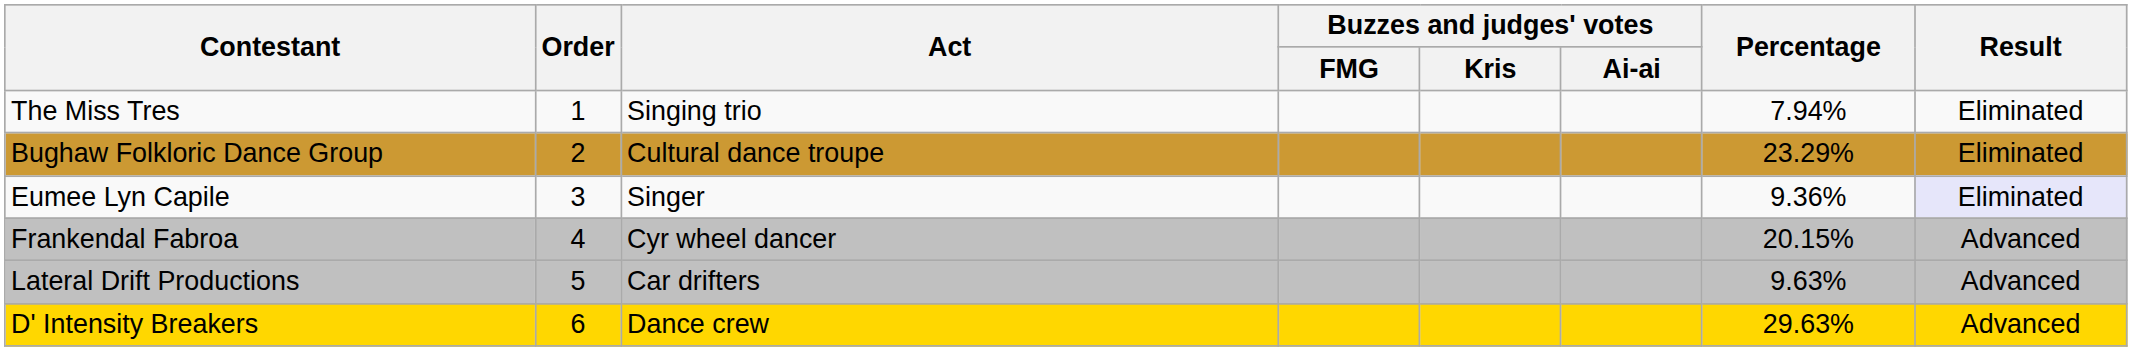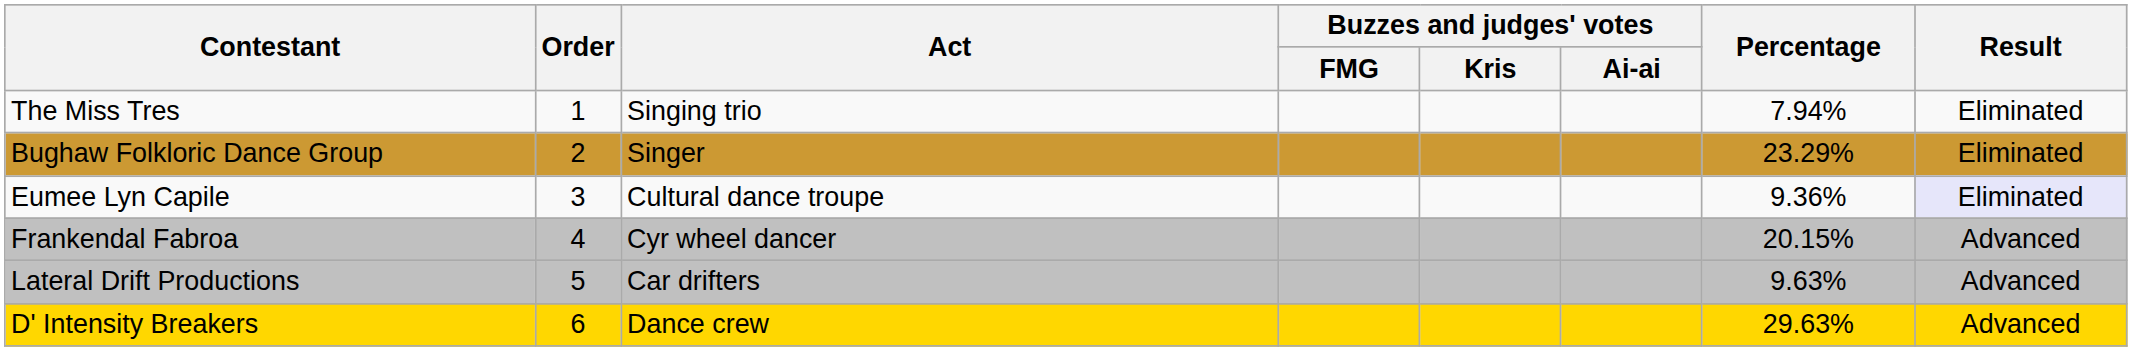Bughaw Folkloric Dance Group | Act: Cultural dance troupe -> Singer
Eumee Lyn Capile | Act: Singer -> Cultural dance troupe
